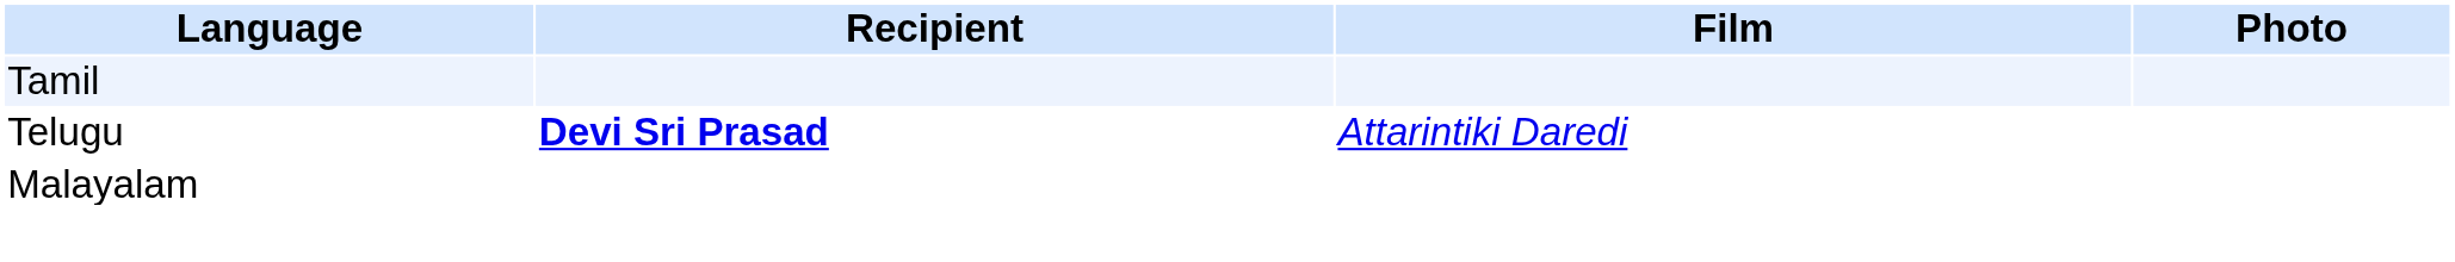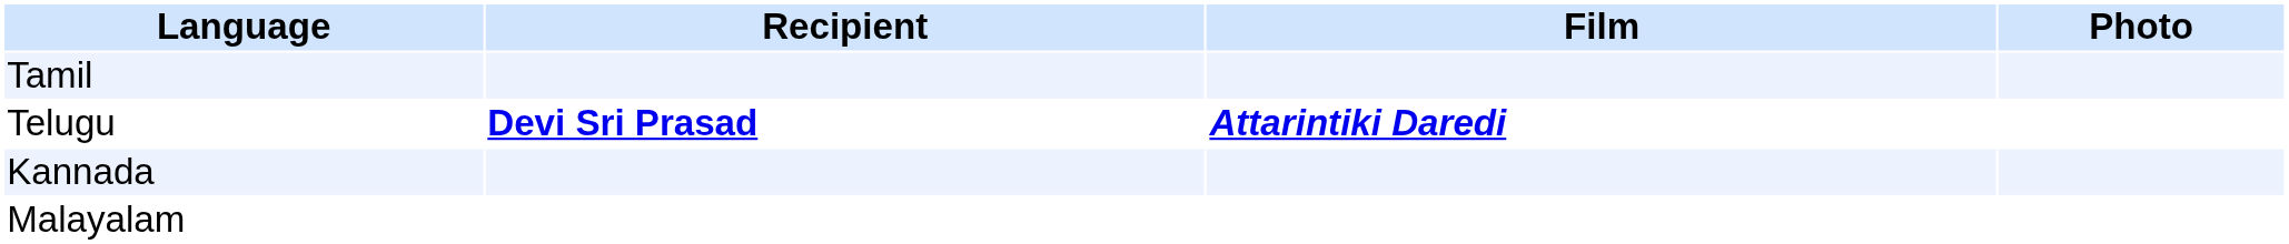Telugu | Film: normal -> bold
+ row: Kannada
